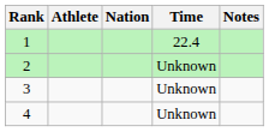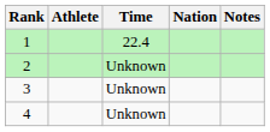columns swapped: Nation <-> Time
